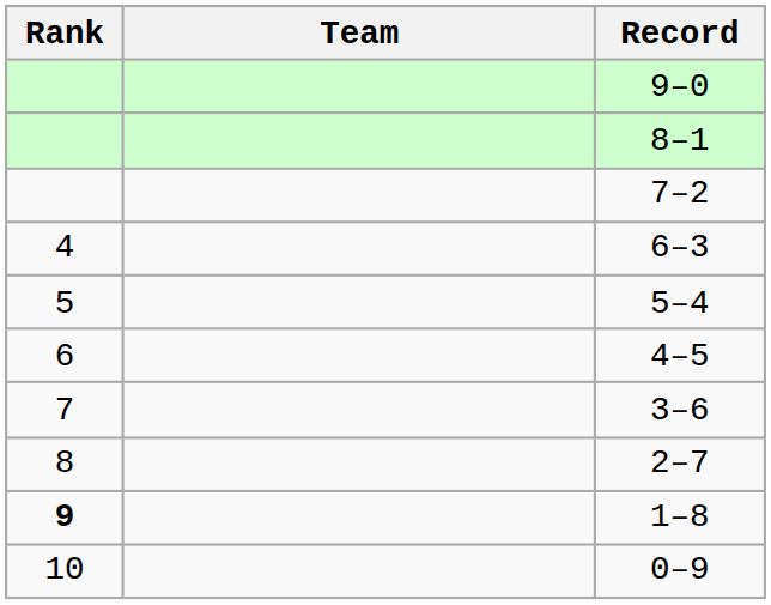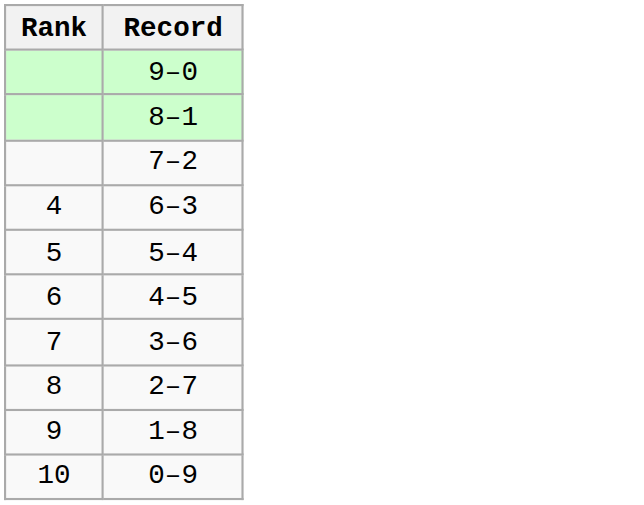- column: Team
1–8 | Rank: bold -> normal
